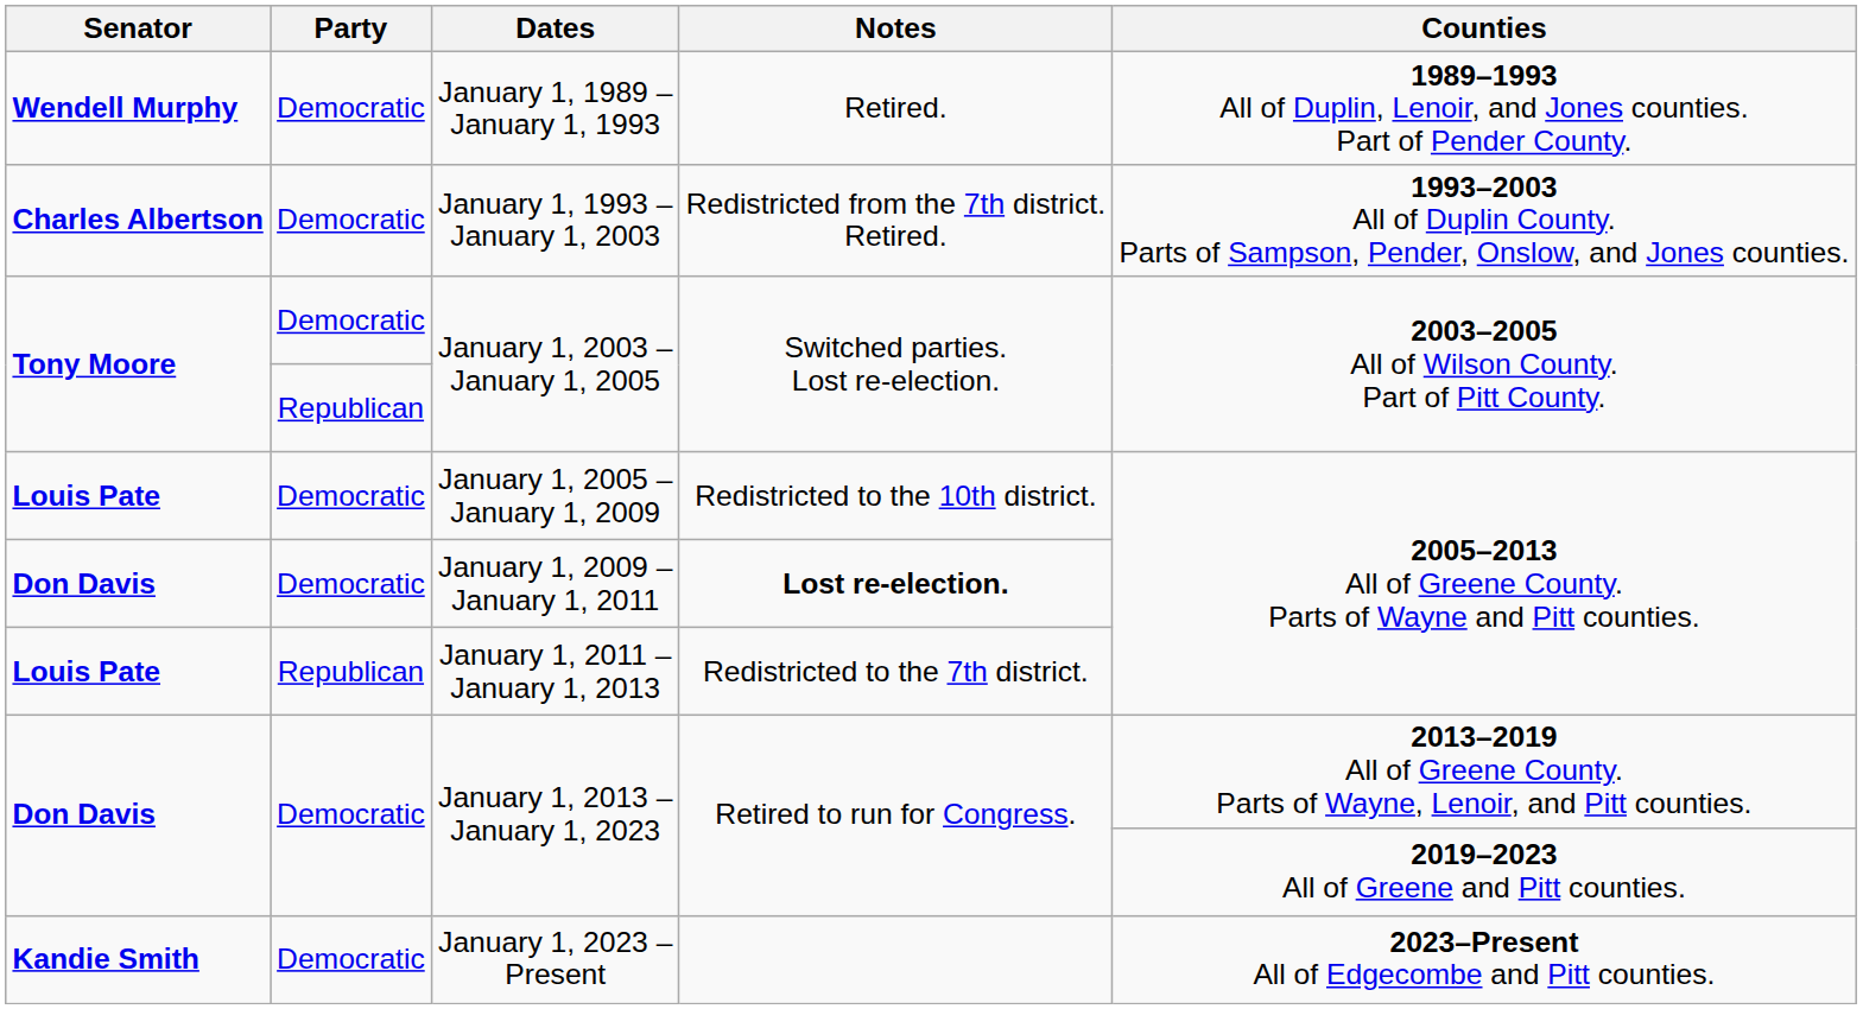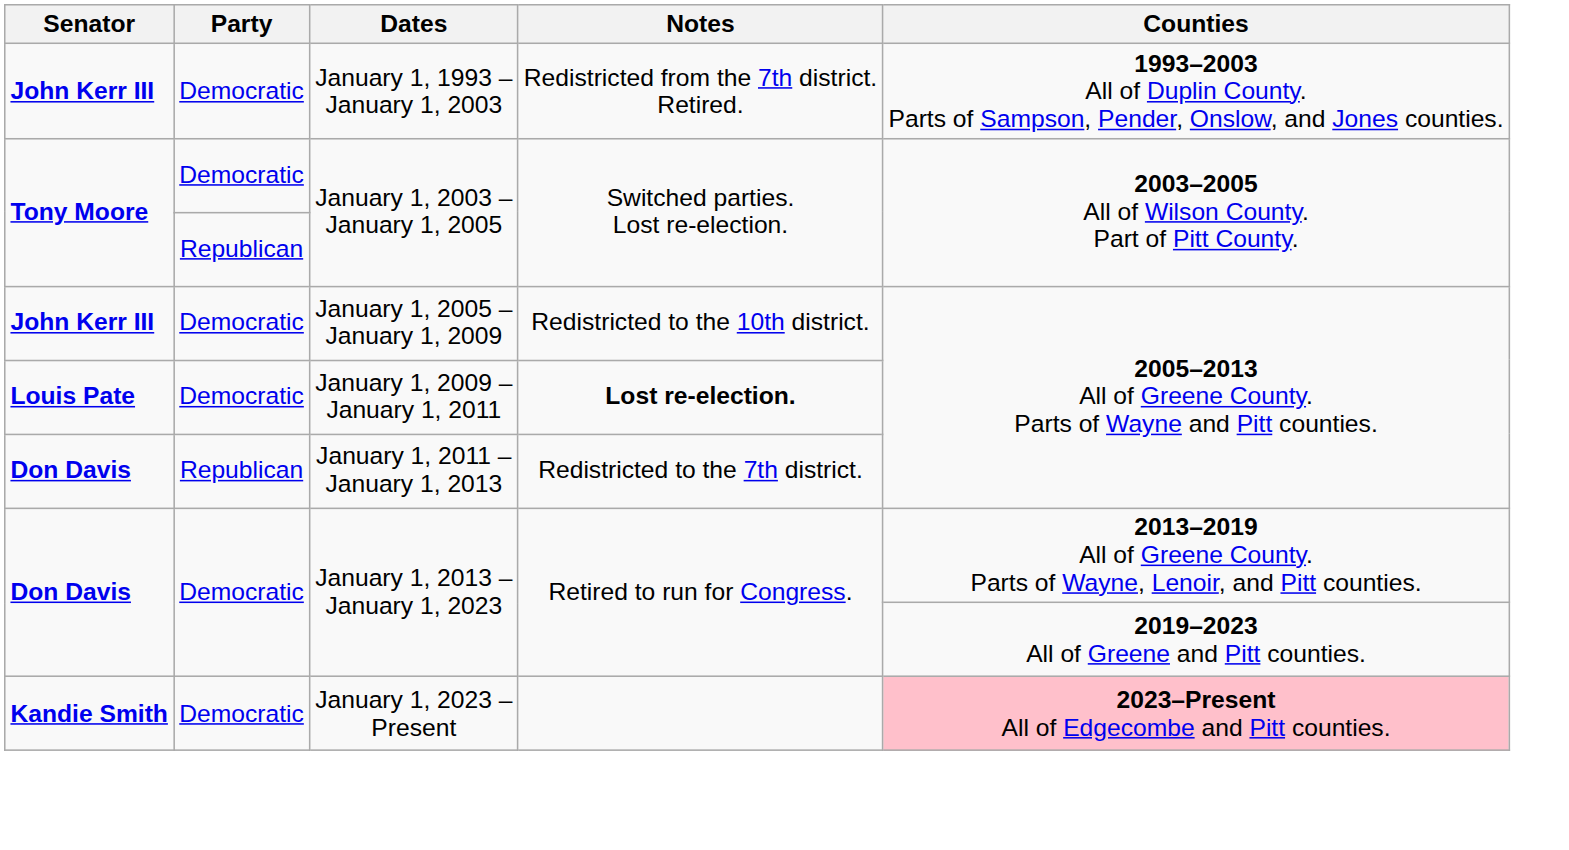- row: Wendell Murphy | Democratic | January 1, 1989 – January 1, 1993 | Retired. | 1989–1993 All of Duplin, Lenoir, and Jones counties. Part of Pender County.
January 1, 1993 – January 1, 2003 | Senator: Charles Albertson -> John Kerr III
January 1, 2005 – January 1, 2009 | Senator: Louis Pate -> John Kerr III
January 1, 2009 – January 1, 2011 | Senator: Don Davis -> Louis Pate
January 1, 2011 – January 1, 2013 | Senator: Louis Pate -> Don Davis
January 1, 2023 – Present | Counties: no background -> pink background
